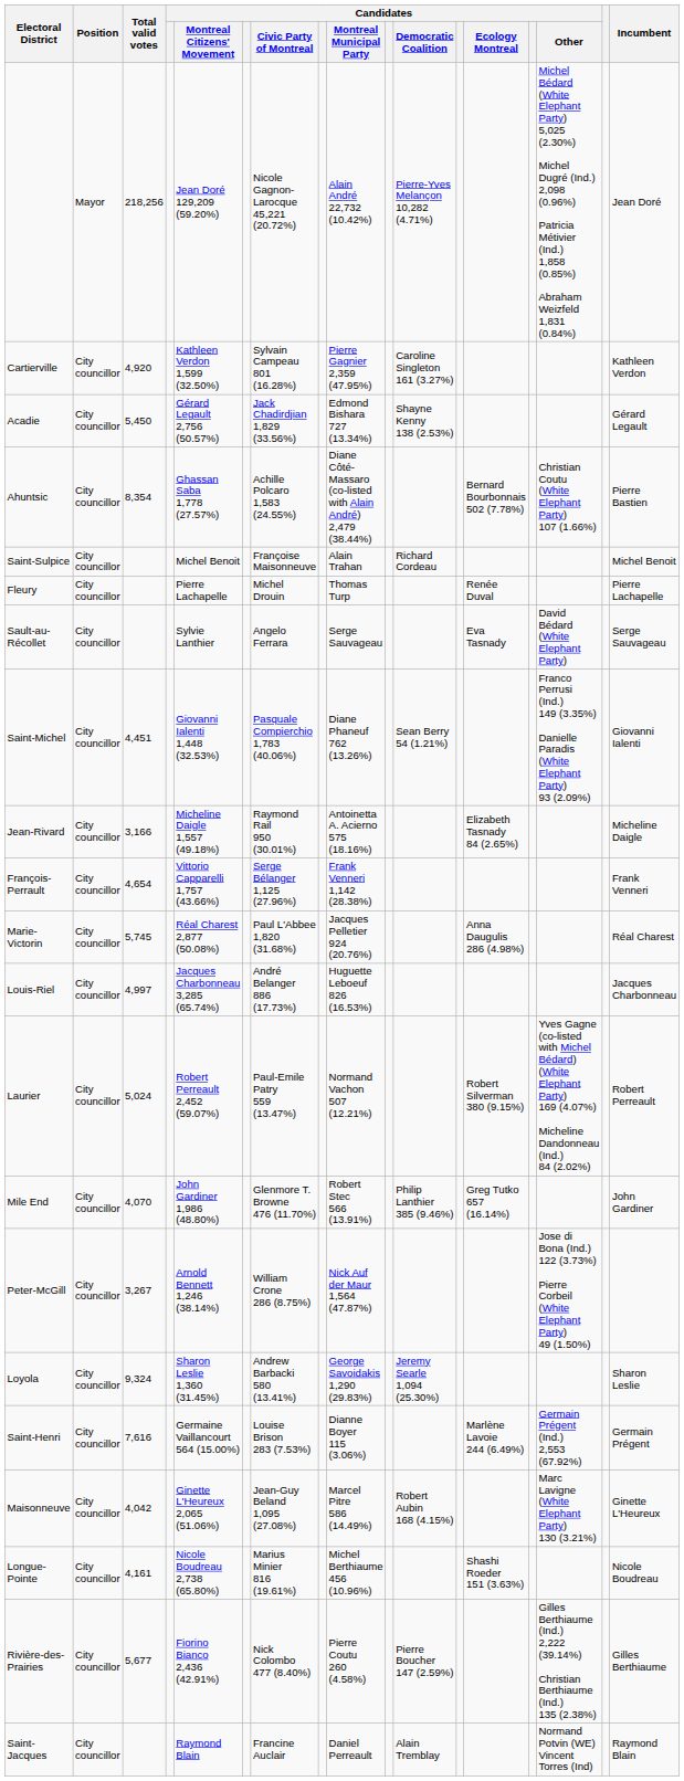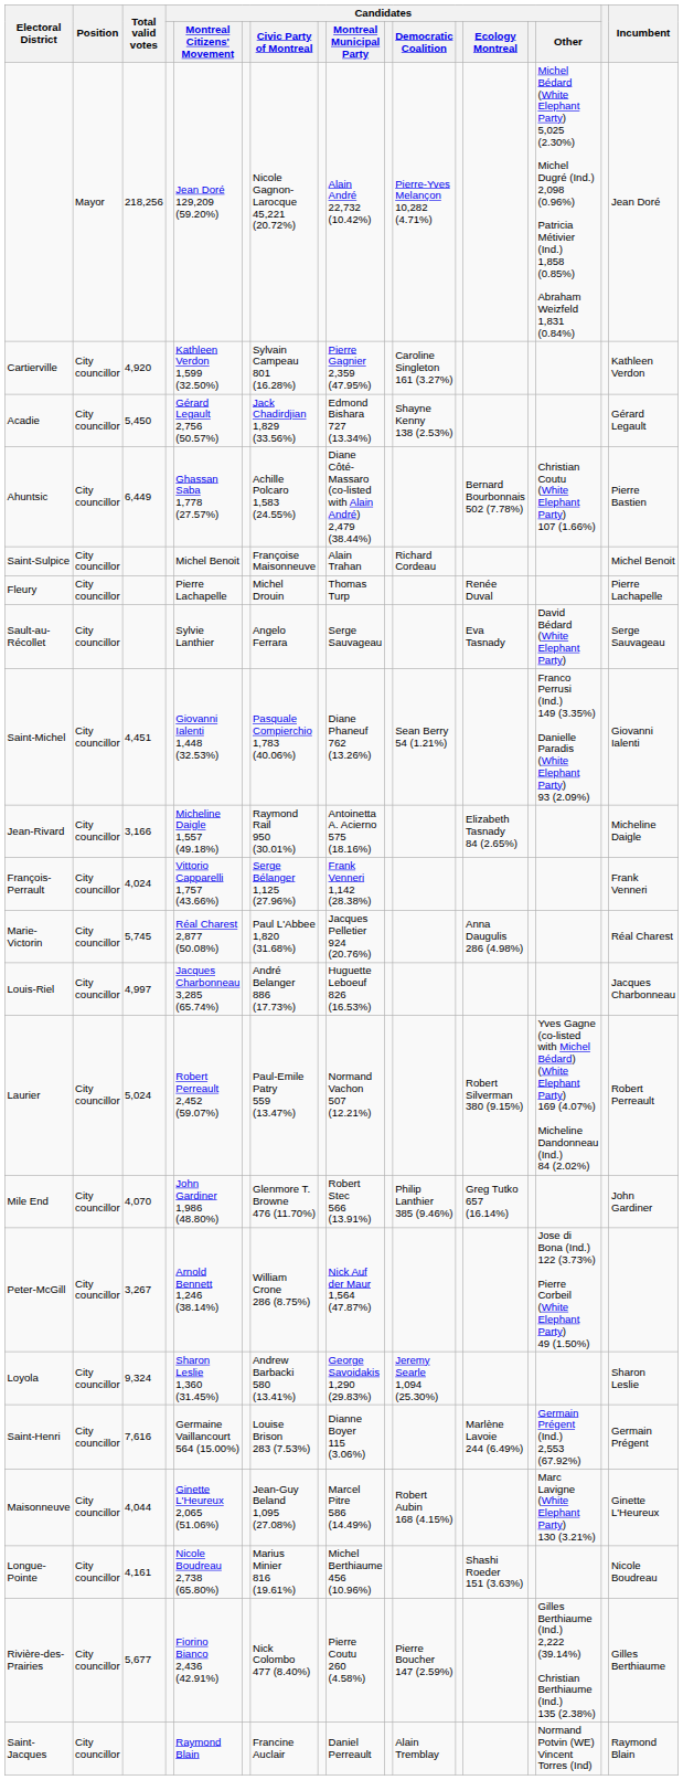Ahuntsic | Total valid votes: 8,354 -> 6,449
François-Perrault | Total valid votes: 4,654 -> 4,024
Maisonneuve | Total valid votes: 4,042 -> 4,044
